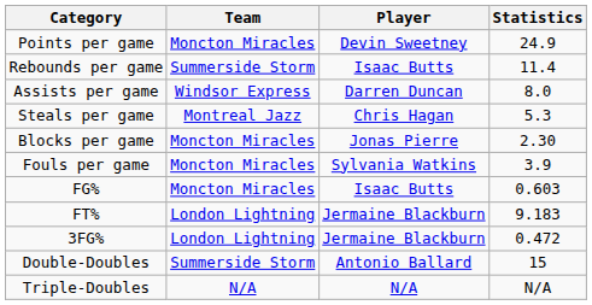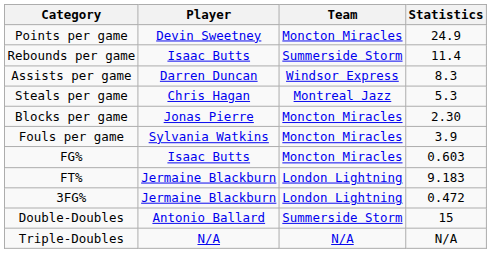columns swapped: Player <-> Team
Assists per game | Statistics: 8.0 -> 8.3
